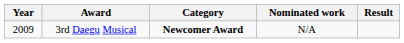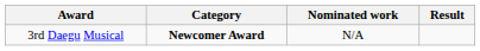- column: Year | 2009
